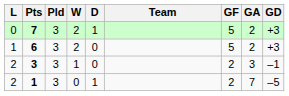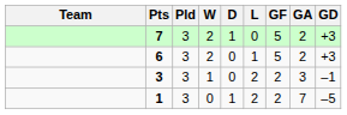columns swapped: Team <-> L
